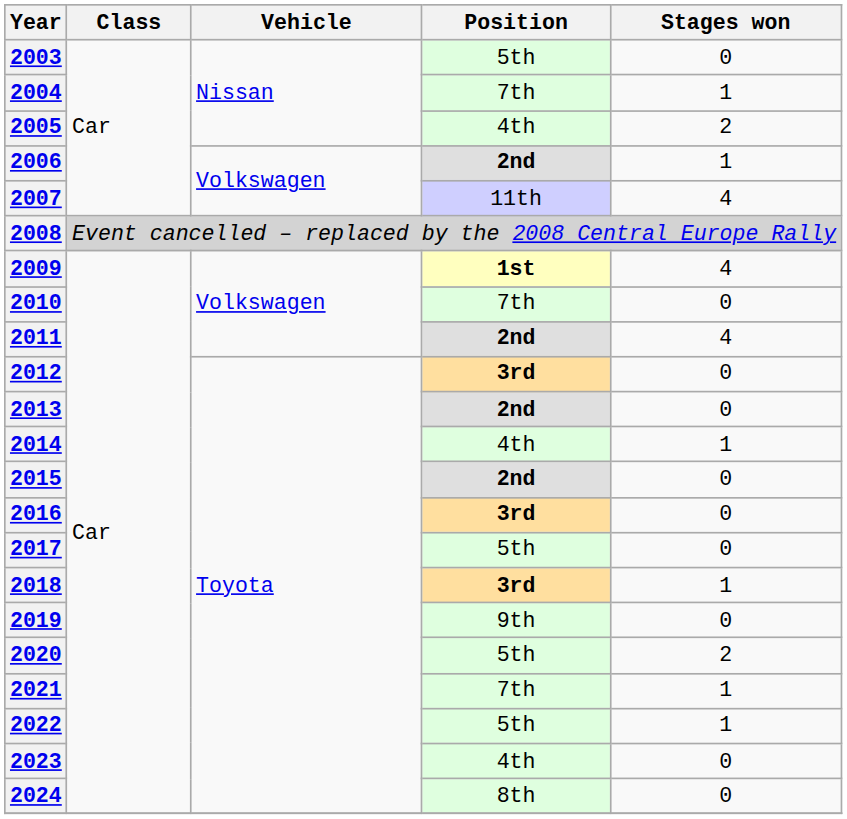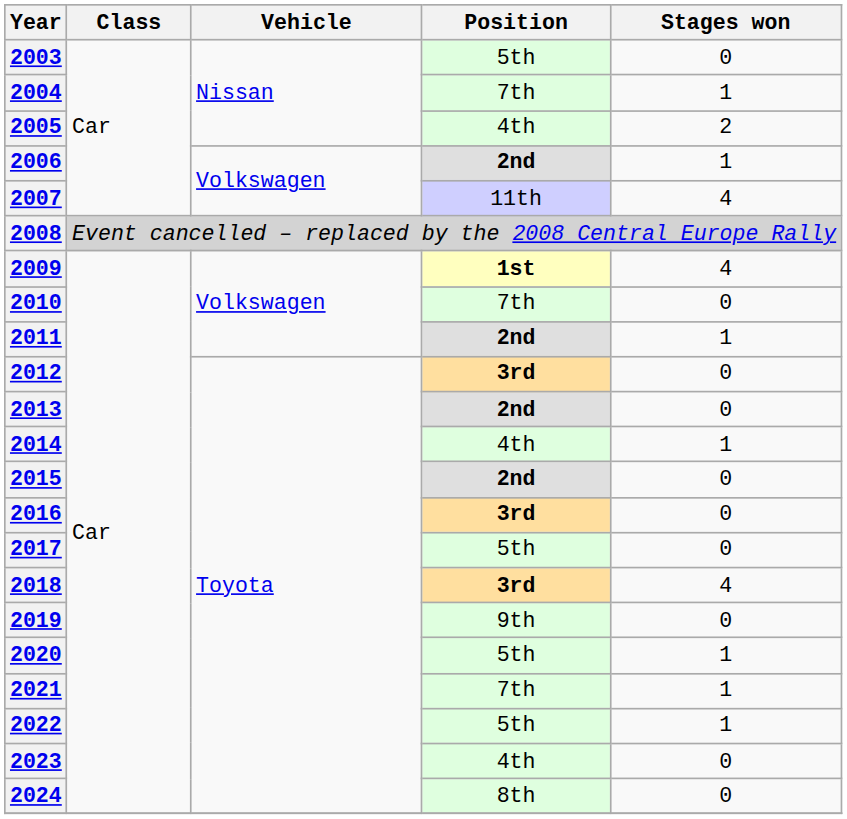2011 | Stages won: 4 -> 1
2018 | Stages won: 1 -> 4
2020 | Stages won: 2 -> 1
